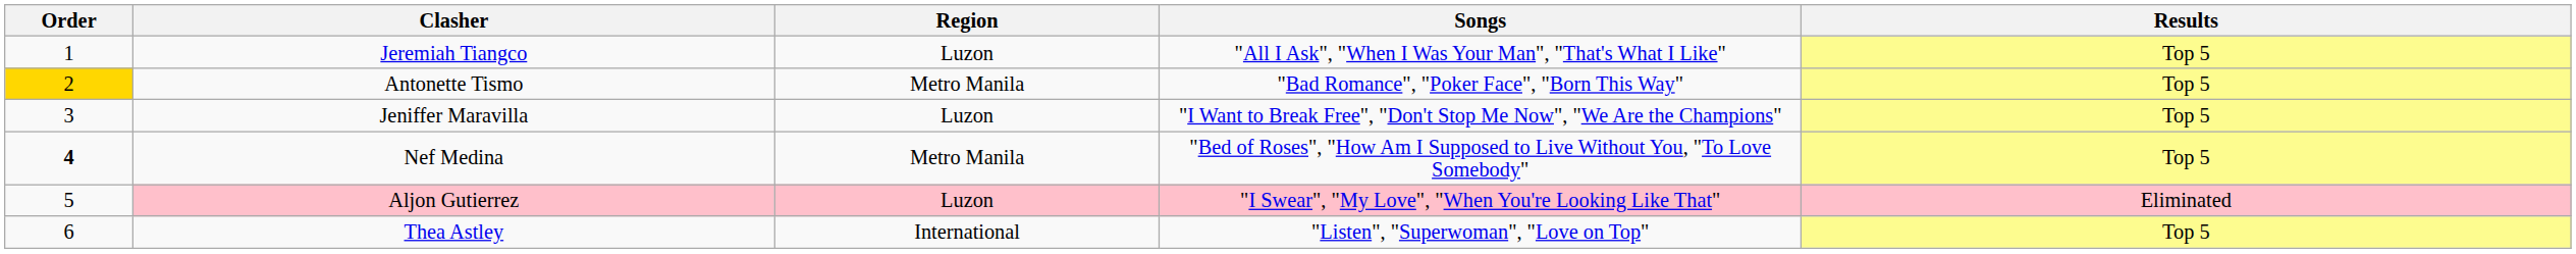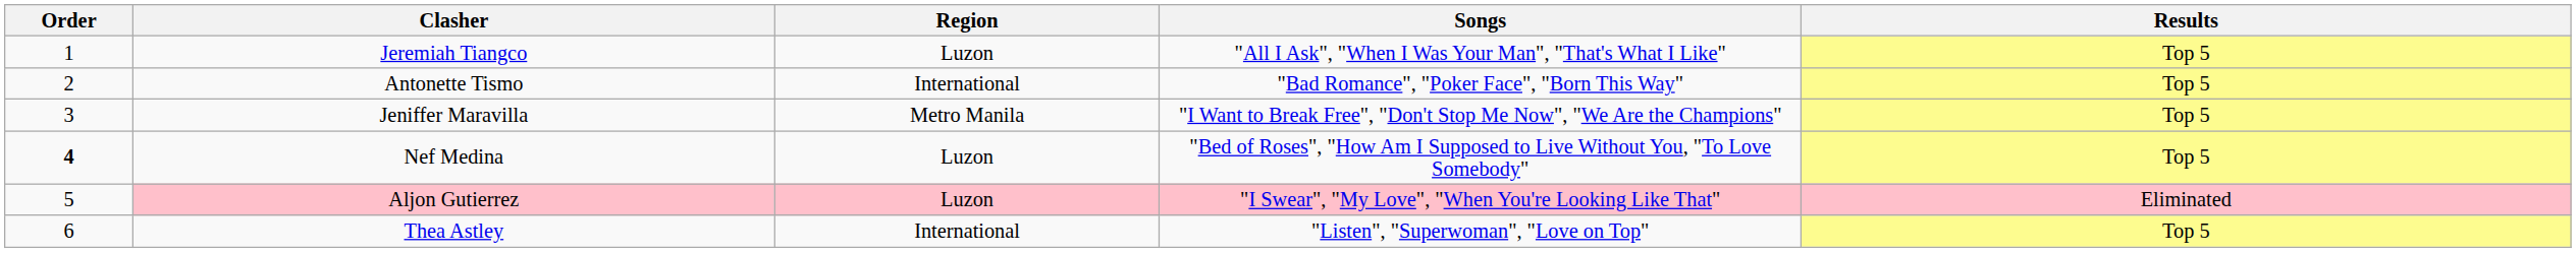Antonette Tismo | Order: gold background -> no background
Antonette Tismo | Region: Metro Manila -> International
Jeniffer Maravilla | Region: Luzon -> Metro Manila
Nef Medina | Region: Metro Manila -> Luzon
